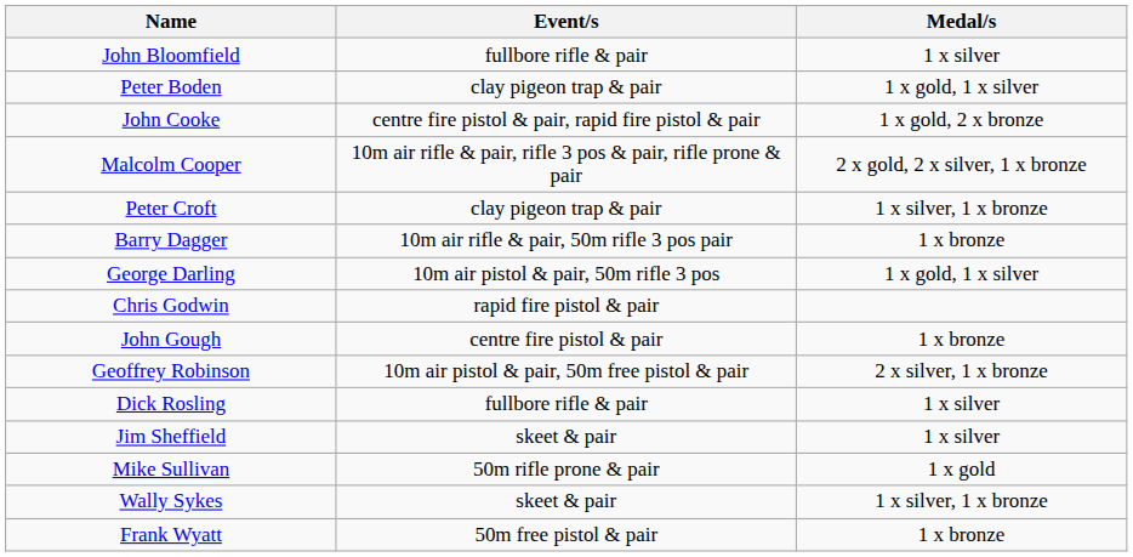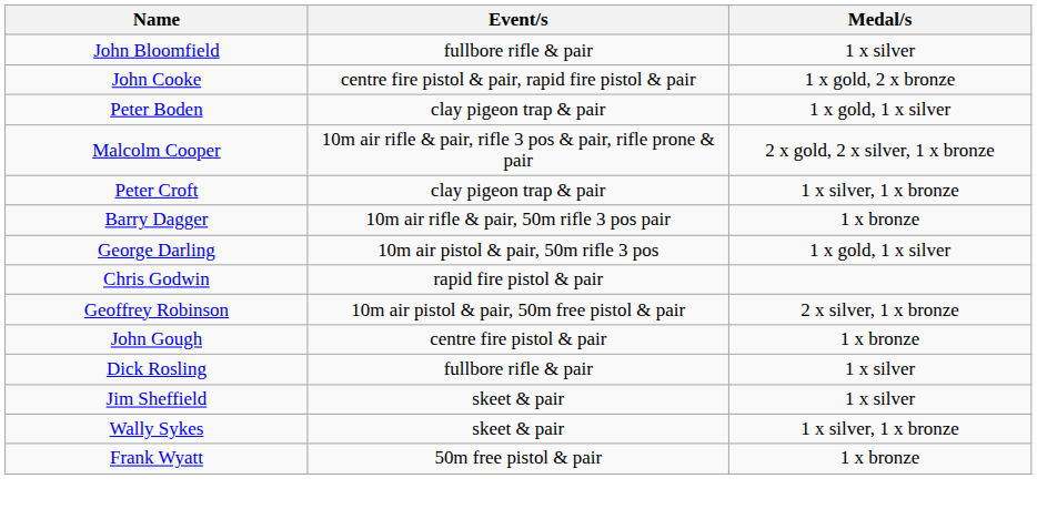rows swapped: Peter Boden <-> John Cooke
rows swapped: John Gough <-> Geoffrey Robinson
- row: Mike Sullivan | 50m rifle prone & pair | 1 x gold
